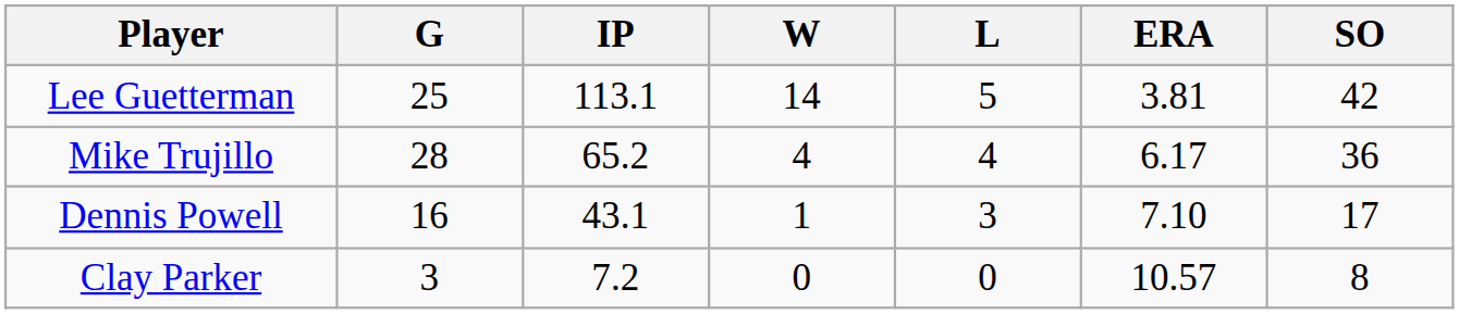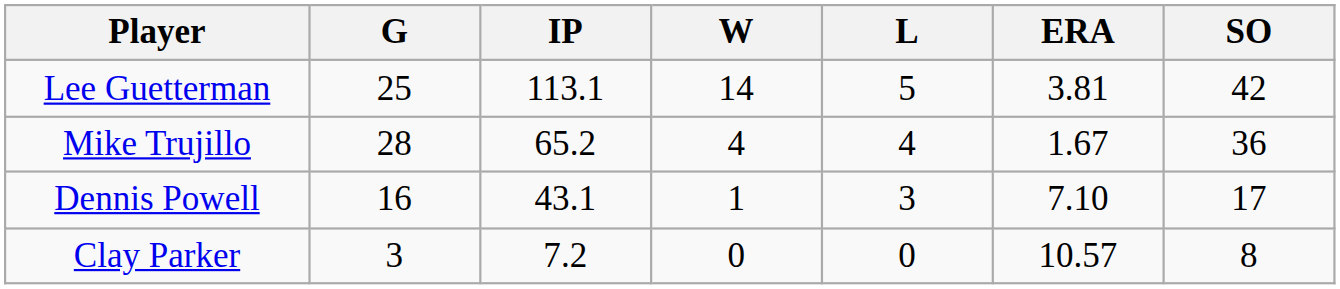Mike Trujillo | ERA: 6.17 -> 1.67
